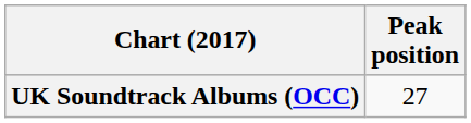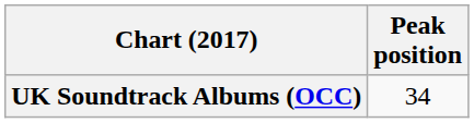UK Soundtrack Albums (OCC) | Peak position: 27 -> 34
